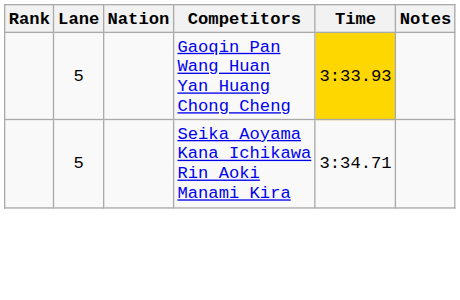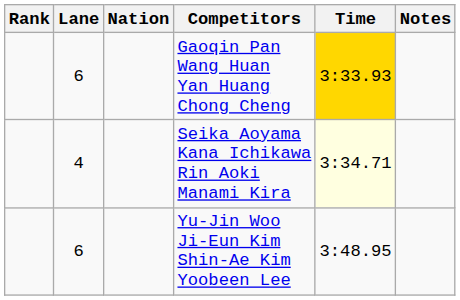Gaoqin Pan Wang Huan Yan Huang Chong Cheng | Lane: 5 -> 6
Seika Aoyama Kana Ichikawa Rin Aoki Manami Kira | Lane: 5 -> 4
Seika Aoyama Kana Ichikawa Rin Aoki Manami Kira | Time: no background -> lightyellow background
+ row: 6 | Yu-Jin Woo Ji-Eun Kim Shin-Ae Kim Yoobeen Lee | 3:48.95
